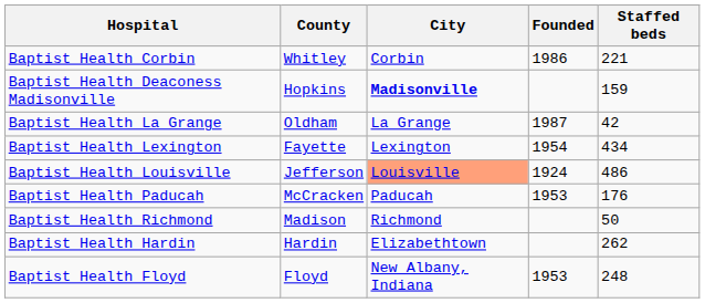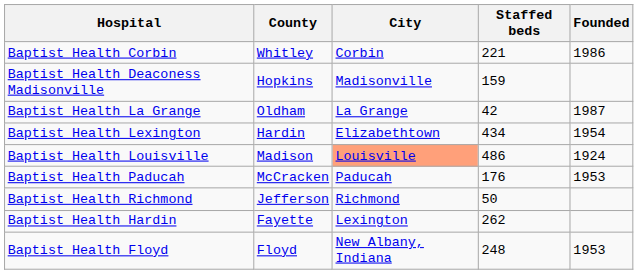columns swapped: Staffed beds <-> Founded
Baptist Health Deaconess Madisonville | City: bold -> normal
Baptist Health Lexington | County: Fayette -> Hardin
Baptist Health Lexington | City: Lexington -> Elizabethtown
Baptist Health Louisville | County: Jefferson -> Madison
Baptist Health Richmond | County: Madison -> Jefferson
Baptist Health Hardin | County: Hardin -> Fayette
Baptist Health Hardin | City: Elizabethtown -> Lexington
